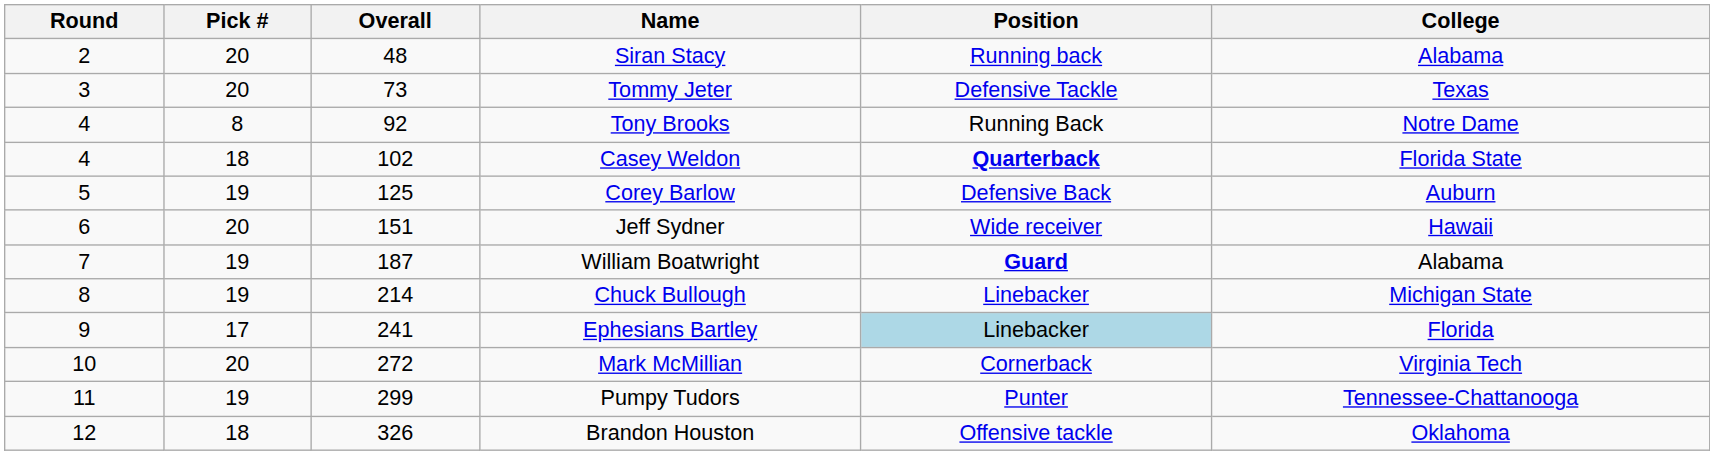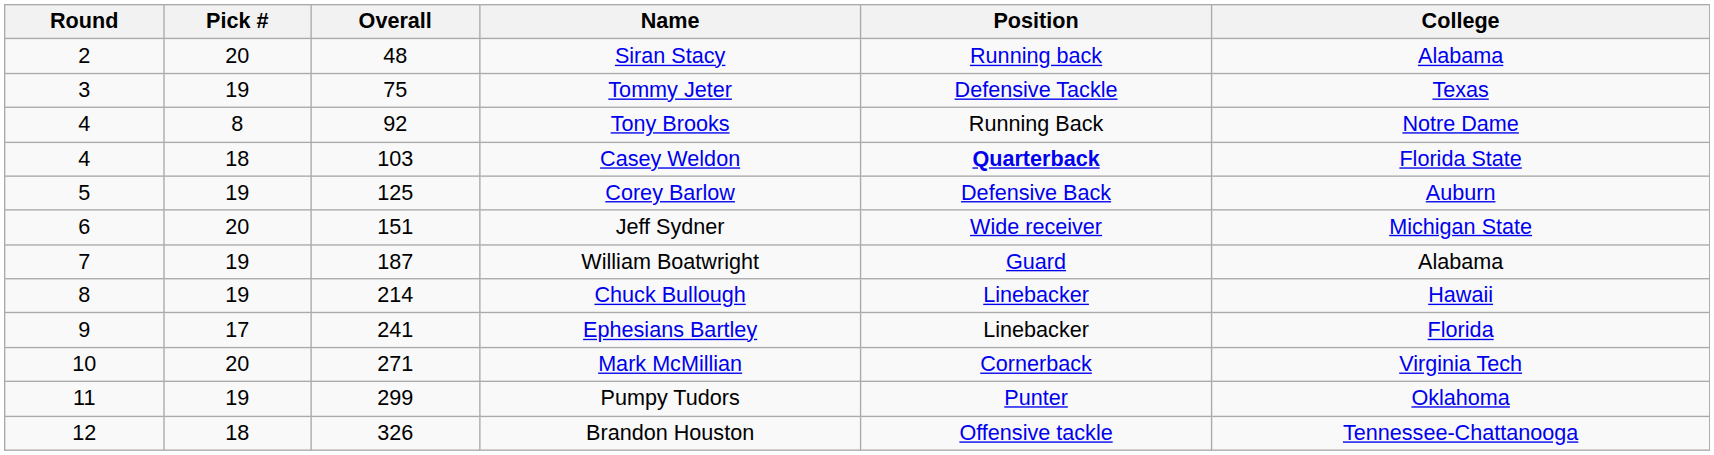Tommy Jeter | Pick #: 20 -> 19
Tommy Jeter | Overall: 73 -> 75
Casey Weldon | Overall: 102 -> 103
Jeff Sydner | College: Hawaii -> Michigan State
William Boatwright | Position: bold -> normal
Chuck Bullough | College: Michigan State -> Hawaii
Ephesians Bartley | Position: lightblue background -> no background
Mark McMillian | Overall: 272 -> 271
Pumpy Tudors | College: Tennessee-Chattanooga -> Oklahoma
Brandon Houston | College: Oklahoma -> Tennessee-Chattanooga
